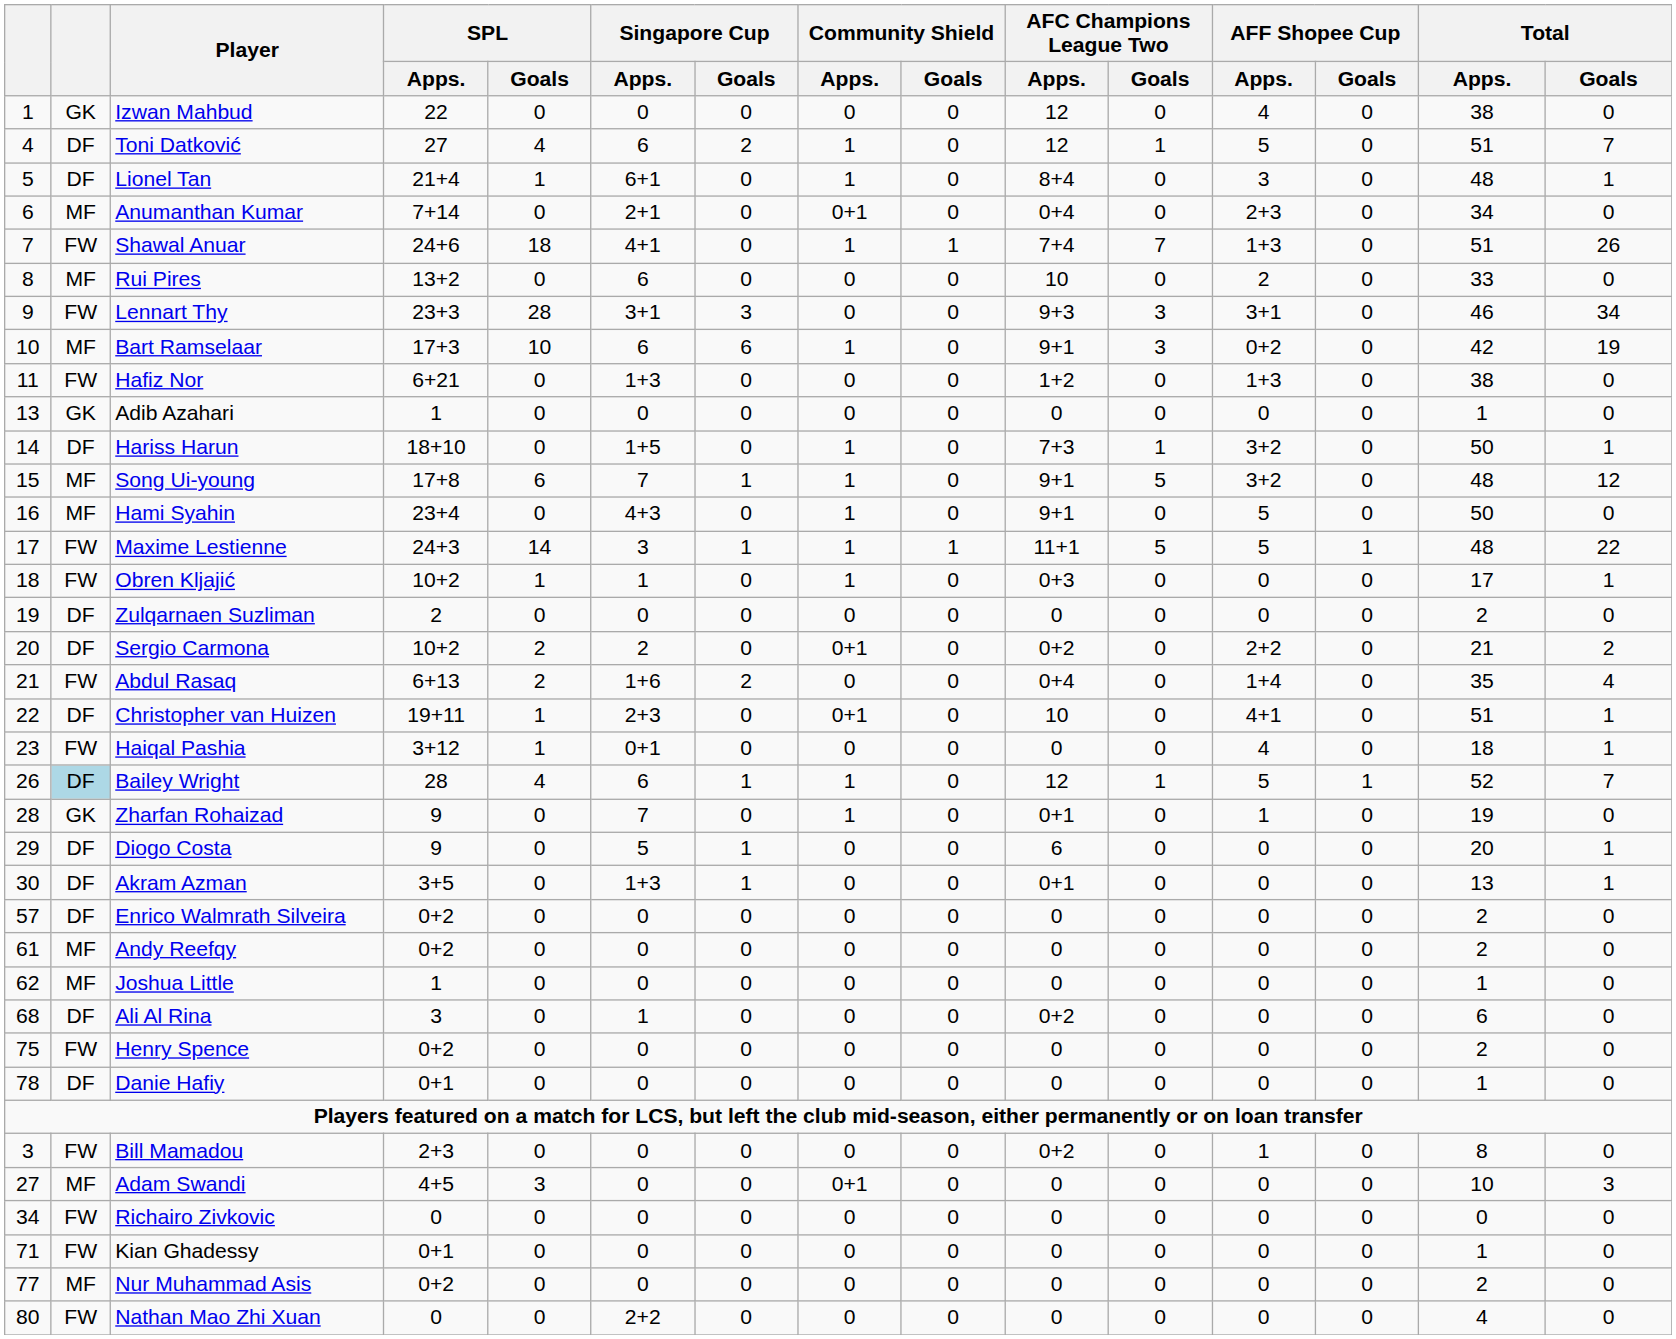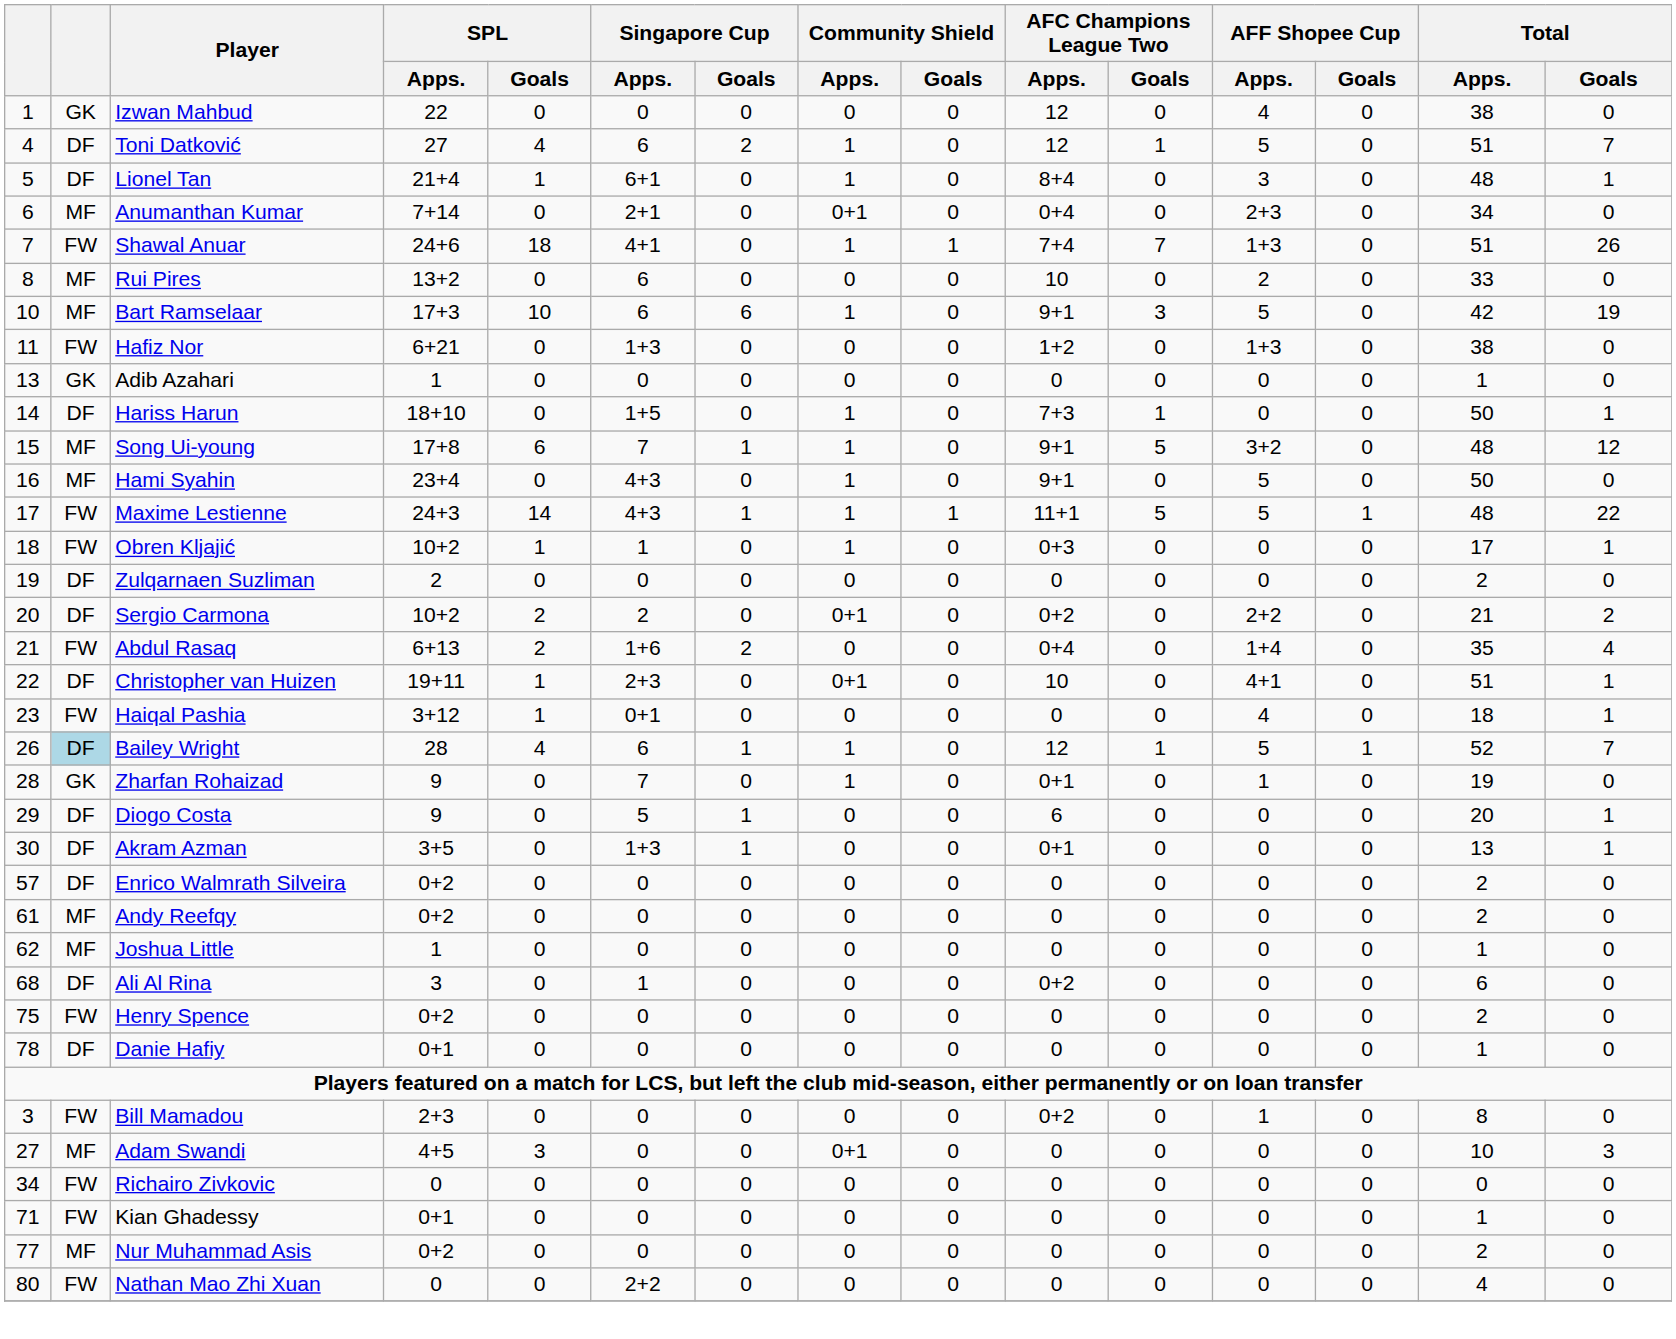- row: 9 | FW | Lennart Thy | 23+3 | 28 | 3+1 | 3 | 0 | 0 | 9+3 | 3 | 3+1 | 0 | 46 | 34
Bart Ramselaar | AFF Shopee Cup / Apps.: 0+2 -> 5
Hariss Harun | AFF Shopee Cup / Apps.: 3+2 -> 0
Maxime Lestienne | Singapore Cup / Apps.: 3 -> 4+3
